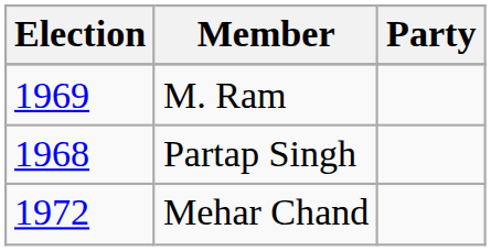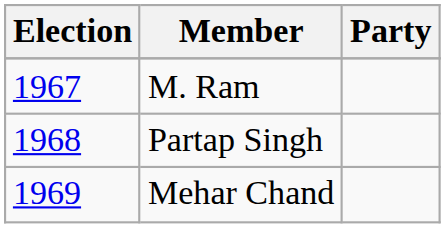M. Ram | Election: 1969 -> 1967
Mehar Chand | Election: 1972 -> 1969
